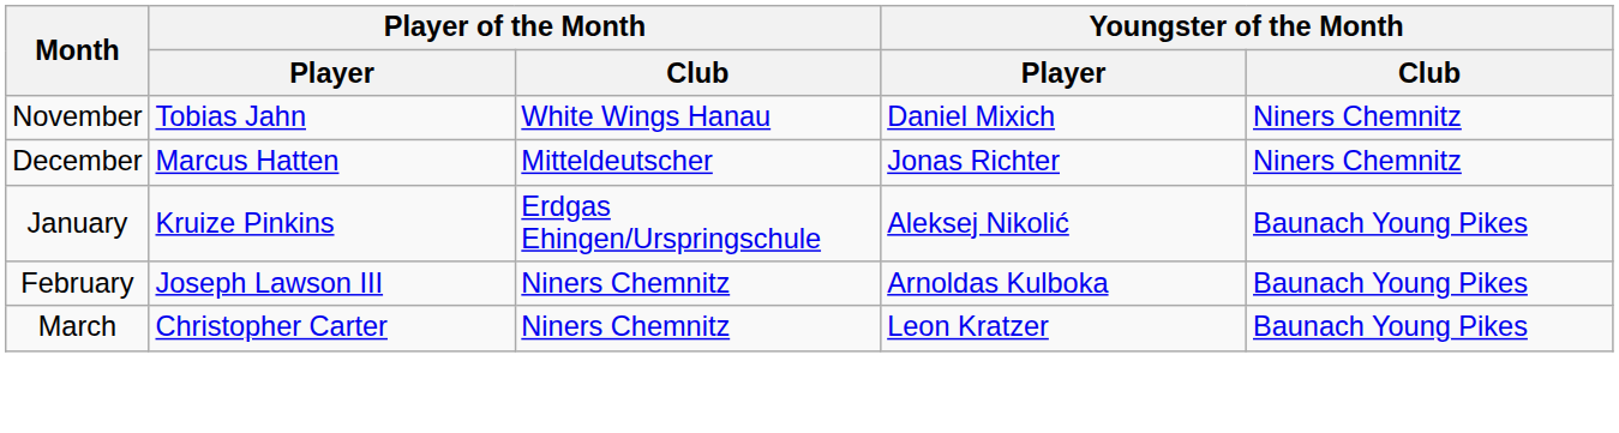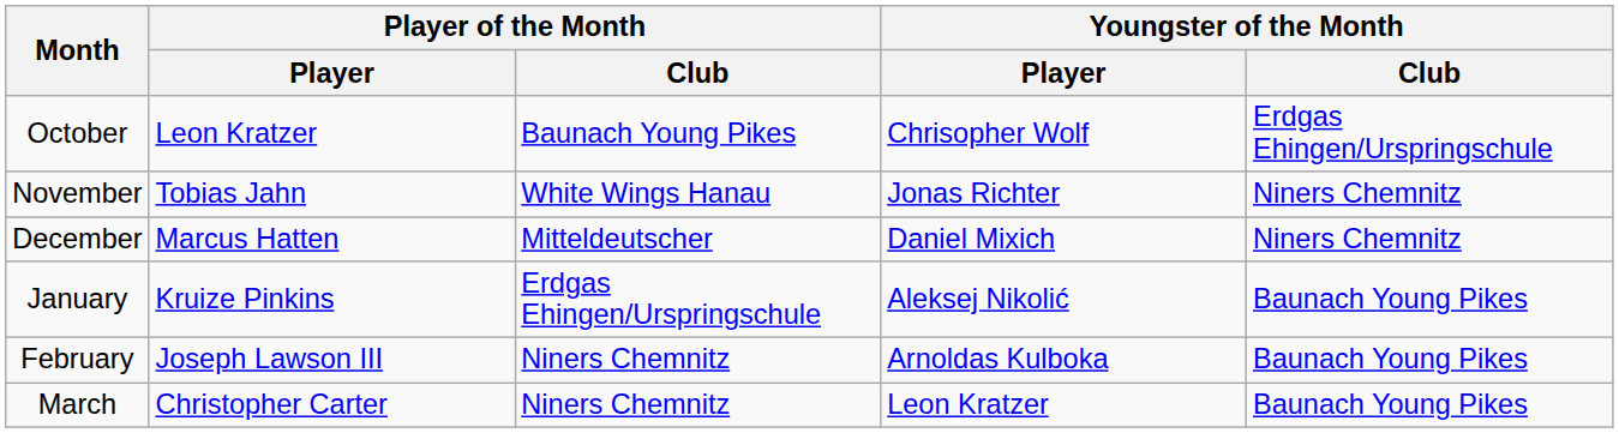+ row: October | Leon Kratzer | Baunach Young Pikes | Chrisopher Wolf | Erdgas Ehingen/Urspringschule
November | Youngster of the Month / Player: Daniel Mixich -> Jonas Richter
December | Youngster of the Month / Player: Jonas Richter -> Daniel Mixich
